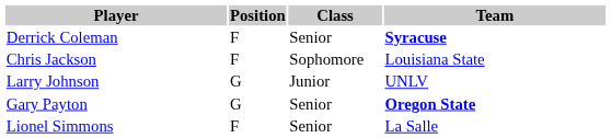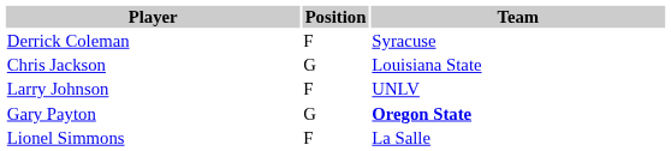- column: Class | Senior | Sophomore | Junior | Senior | Senior
Derrick Coleman | Team: bold -> normal
Chris Jackson | Position: F -> G
Larry Johnson | Position: G -> F
